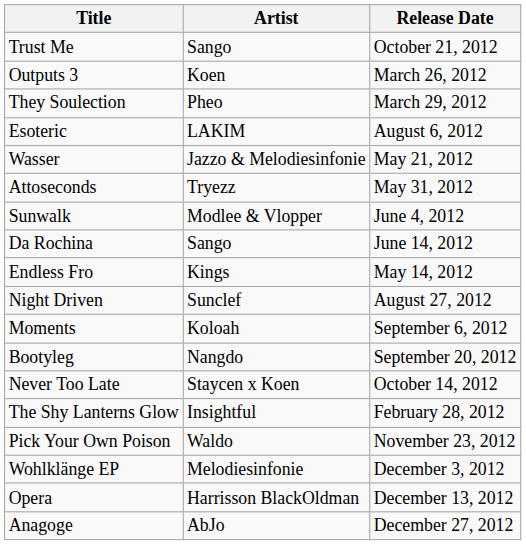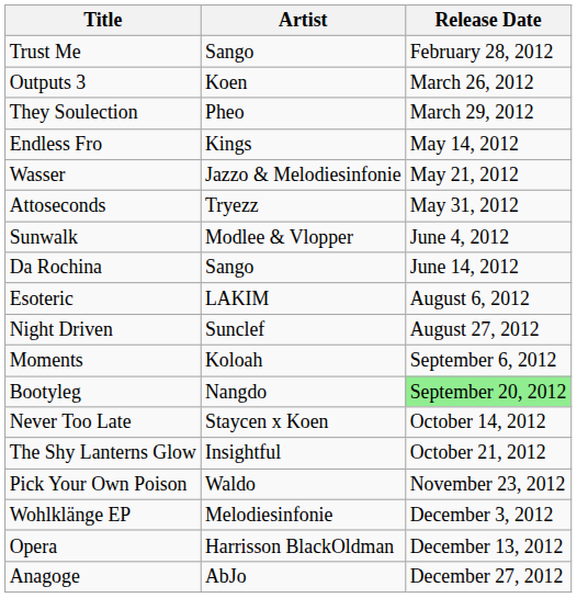Trust Me | Release Date: October 21, 2012 -> February 28, 2012
rows swapped: Endless Fro <-> Esoteric
Bootyleg | Release Date: no background -> lightgreen background
The Shy Lanterns Glow | Release Date: February 28, 2012 -> October 21, 2012
